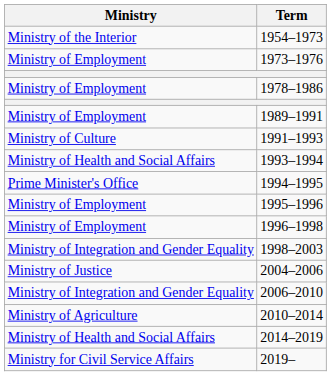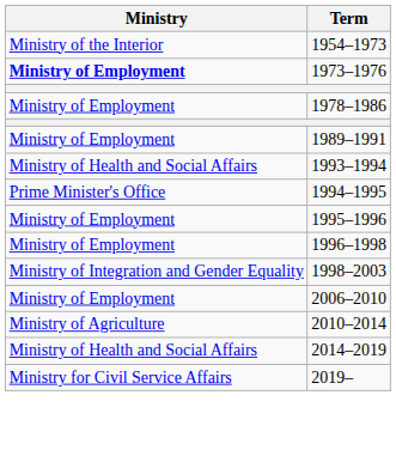1973–1976 | Ministry: normal -> bold
- row: Ministry of Culture | 1991–1993
- row: Ministry of Justice | 2004–2006
2006–2010 | Ministry: Ministry of Integration and Gender Equality -> Ministry of Employment
